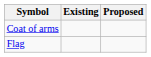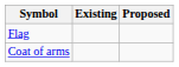rows swapped: Coat of arms <-> Flag
